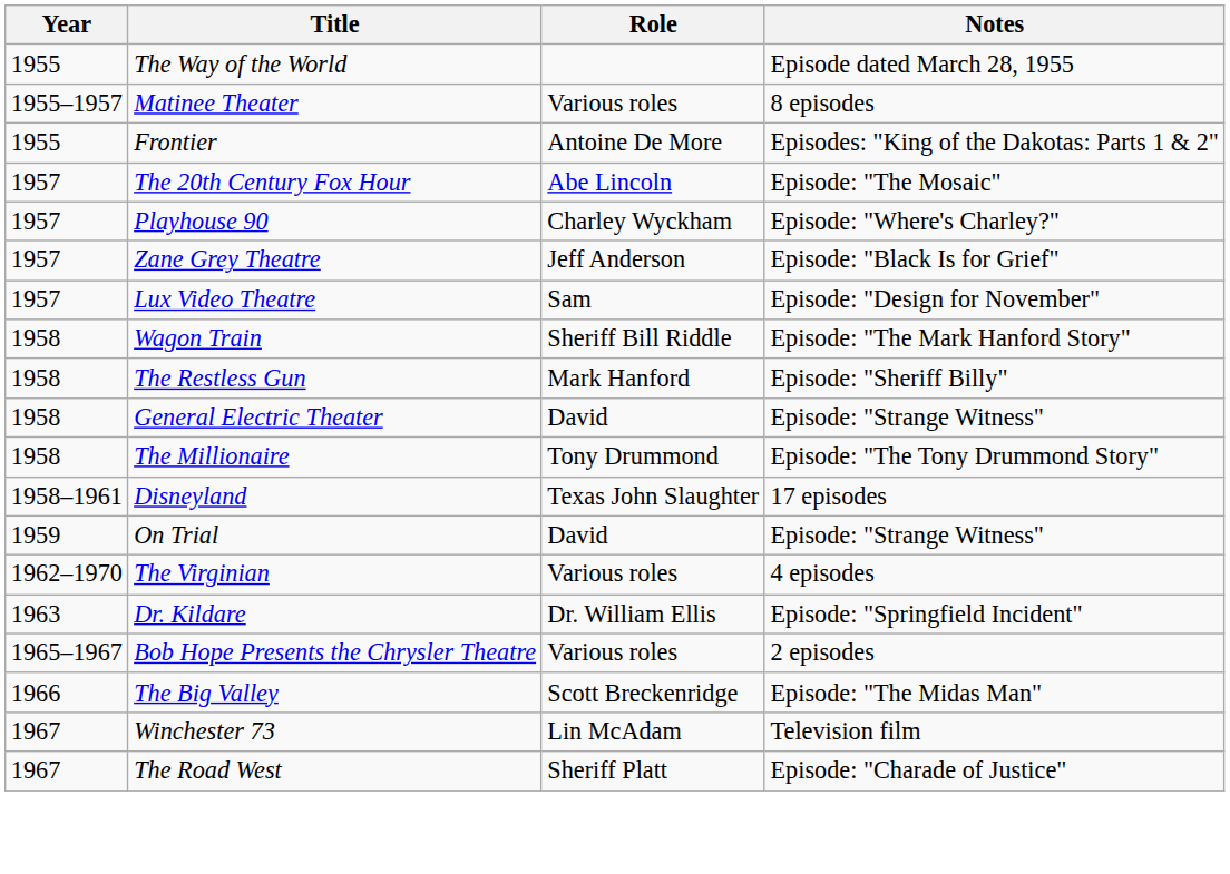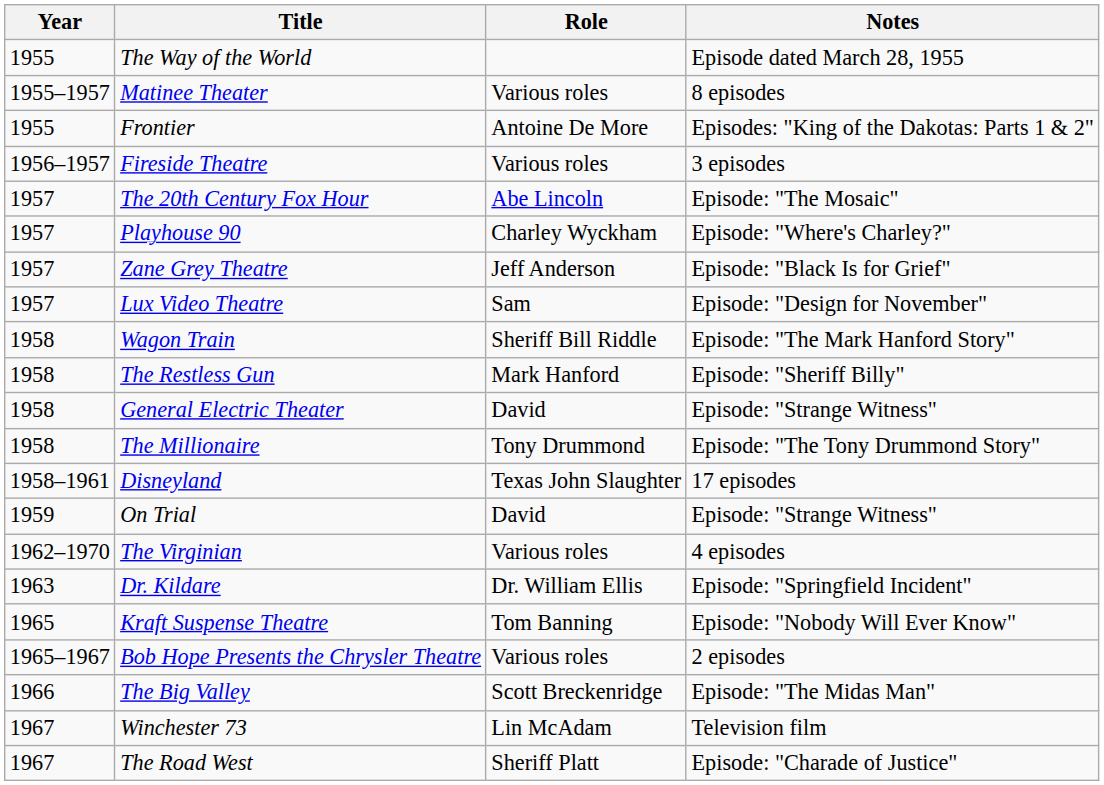+ row: 1956–1957 | Fireside Theatre | Various roles | 3 episodes
+ row: 1965 | Kraft Suspense Theatre | Tom Banning | Episode: "Nobody Will Ever Know"
